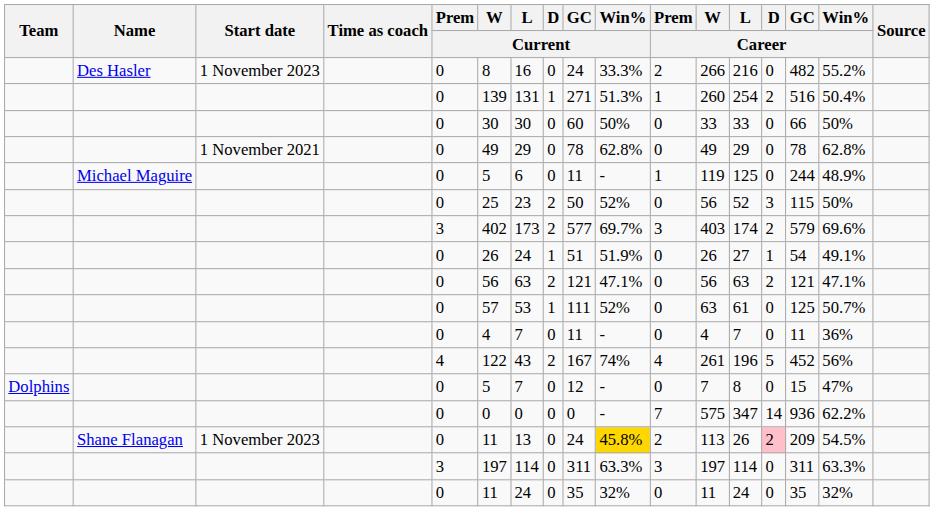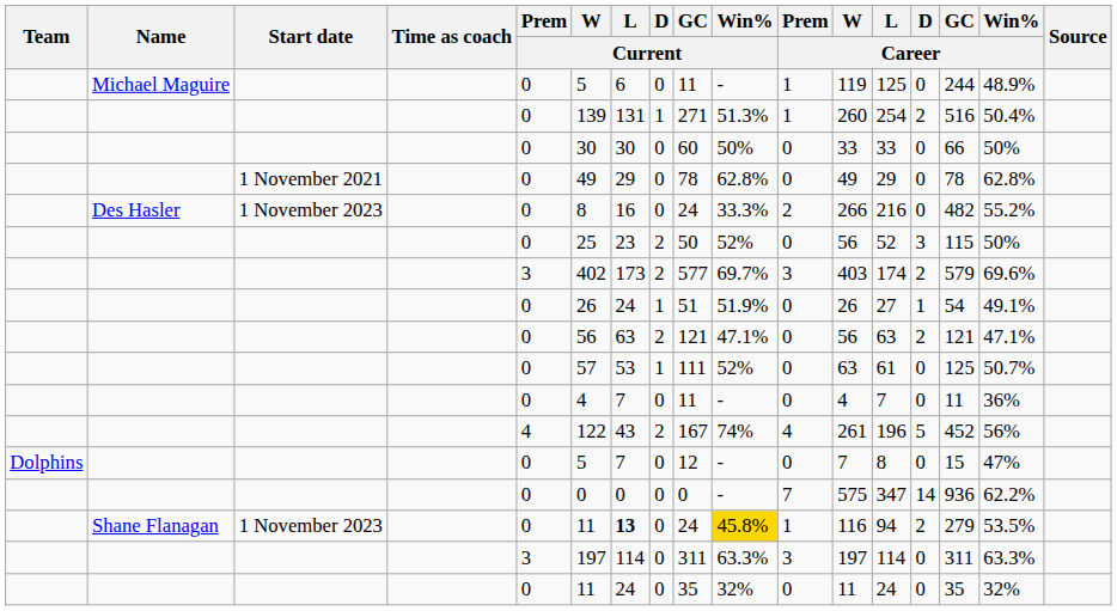rows swapped: Michael Maguire <-> Des Hasler
Shane Flanagan | L / Current: normal -> bold
Shane Flanagan | Prem / Career: 2 -> 1
Shane Flanagan | W / Career: 113 -> 116
Shane Flanagan | L / Career: 26 -> 94
Shane Flanagan | D / Career: pink background -> no background
Shane Flanagan | GC / Career: 209 -> 279
Shane Flanagan | Win% / Career: 54.5% -> 53.5%
